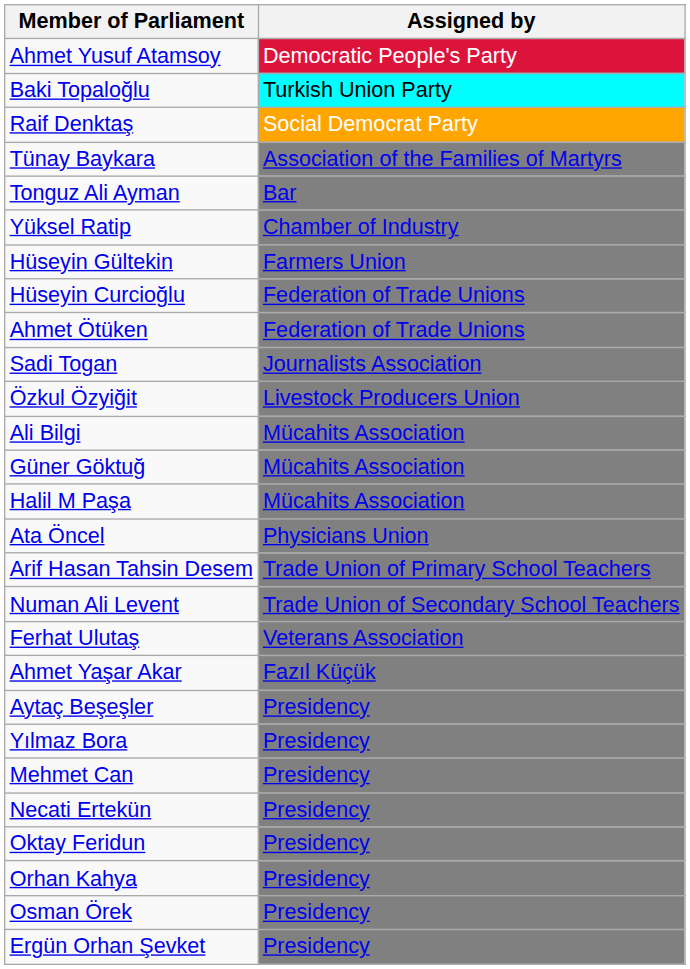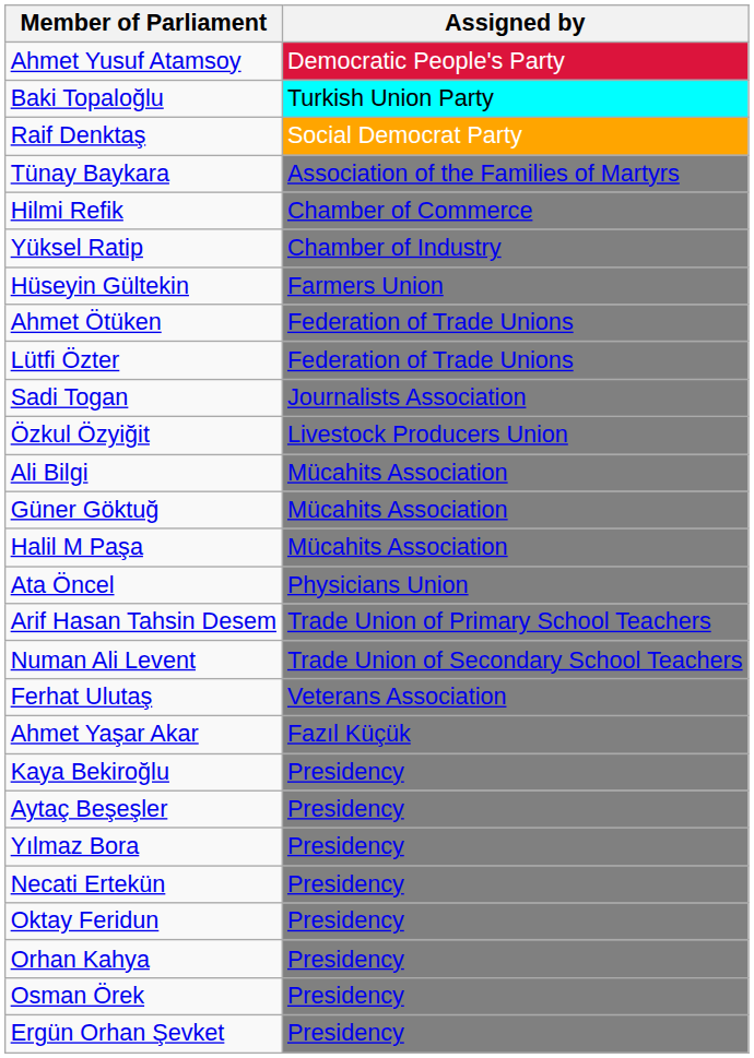- row: Tonguz Ali Ayman | Bar
+ row: Hilmi Refik | Chamber of Commerce
- row: Hüseyin Curcioğlu | Federation of Trade Unions
+ row: Lütfi Özter | Federation of Trade Unions
+ row: Kaya Bekiroğlu | Presidency
- row: Mehmet Can | Presidency
